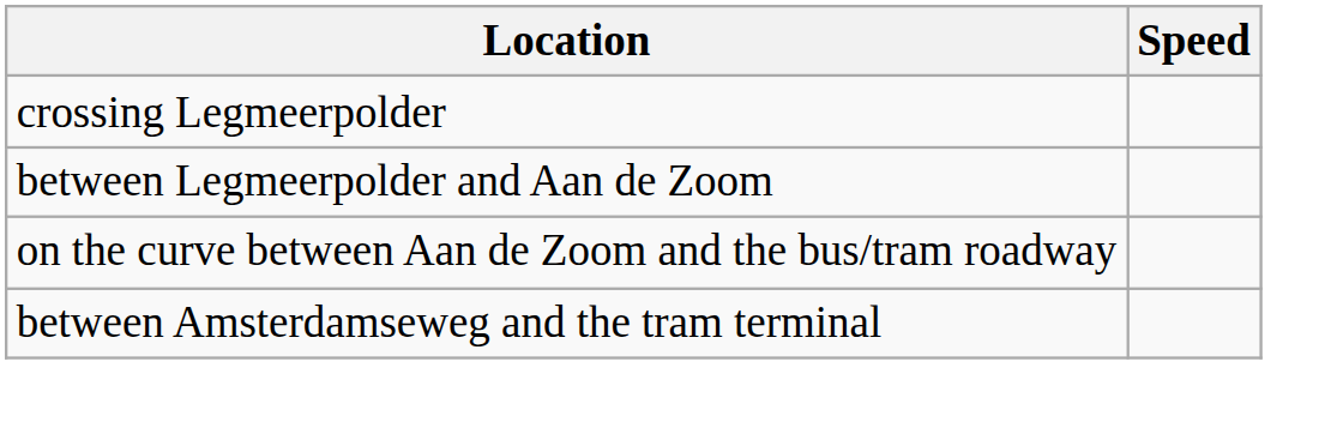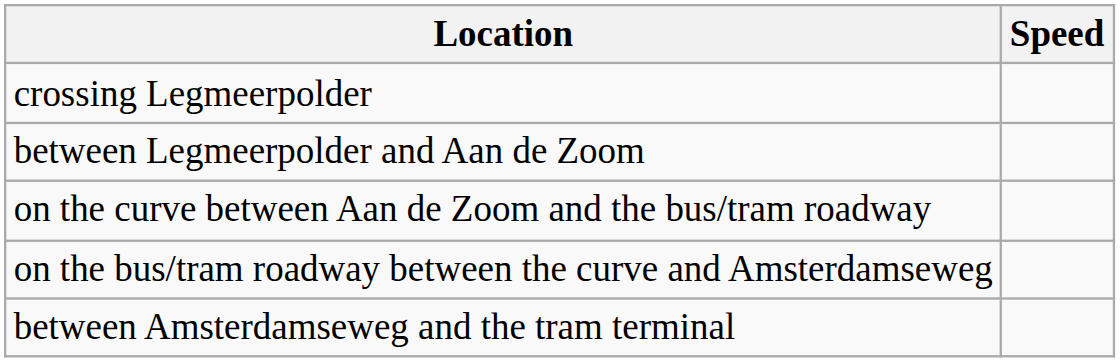+ row: on the bus/tram roadway between the curve and Amsterdamseweg
